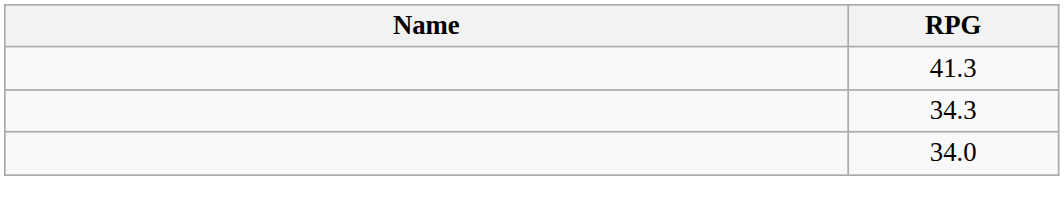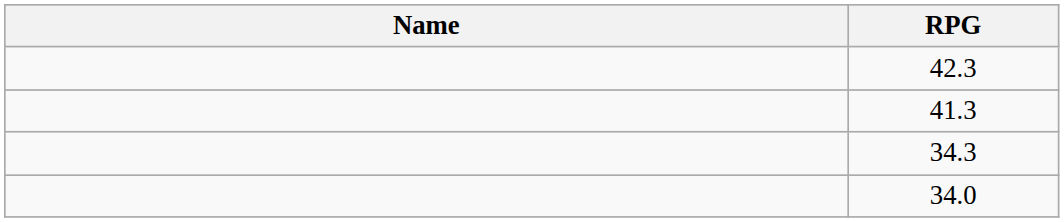+ row: 42.3
